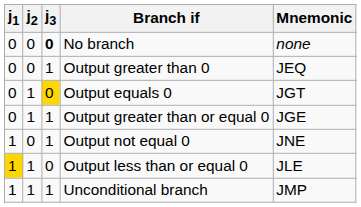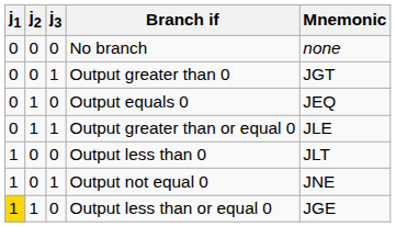No branch | j3: bold -> normal
Output greater than 0 | Mnemonic: JEQ -> JGT
Output equals 0 | j3: gold background -> no background
Output equals 0 | Mnemonic: JGT -> JEQ
Output greater than or equal 0 | Mnemonic: JGE -> JLE
+ row: 1 | 0 | 0 | Output less than 0 | JLT
Output less than or equal 0 | Mnemonic: JLE -> JGE
- row: 1 | 1 | 1 | Unconditional branch | JMP
